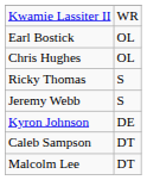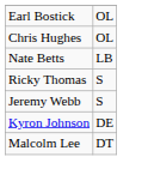- row: Kwamie Lassiter II | WR
+ row: Nate Betts | LB
- row: Caleb Sampson | DT
